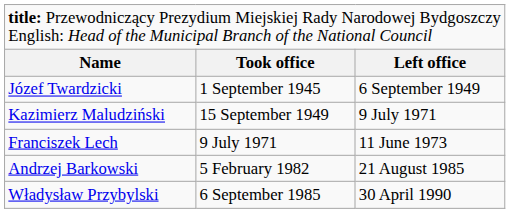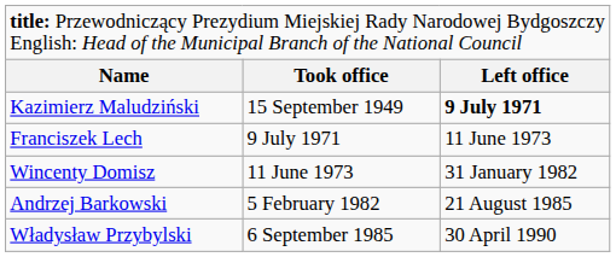- row: Józef Twardzicki | 1 September 1945 | 6 September 1949
Kazimierz Maludziński | column 3: normal -> bold
+ row: Wincenty Domisz | 11 June 1973 | 31 January 1982
